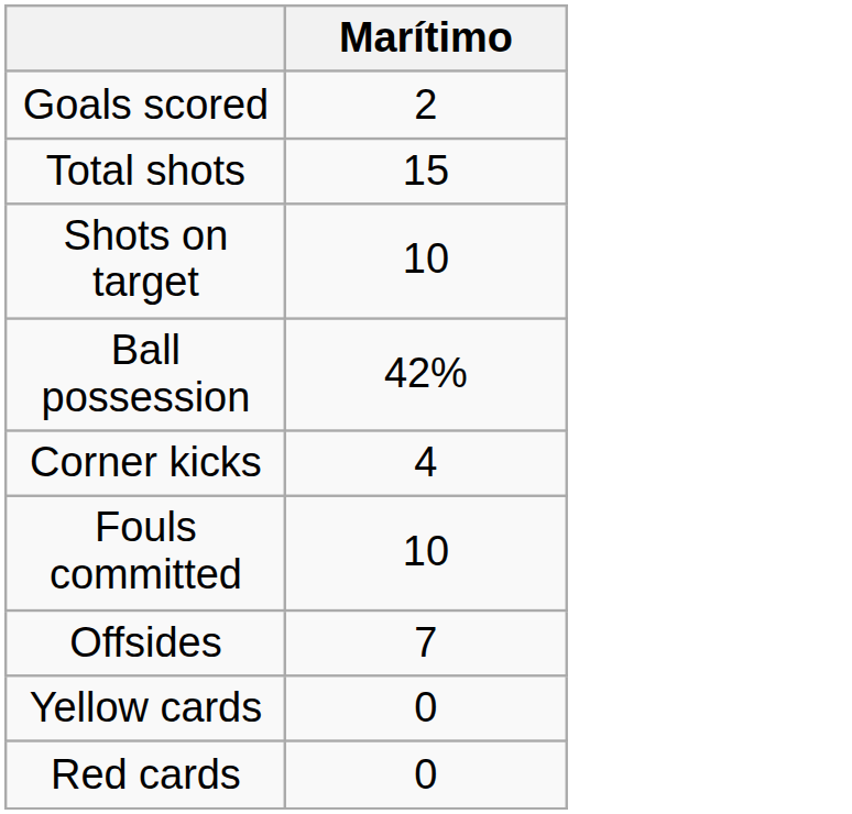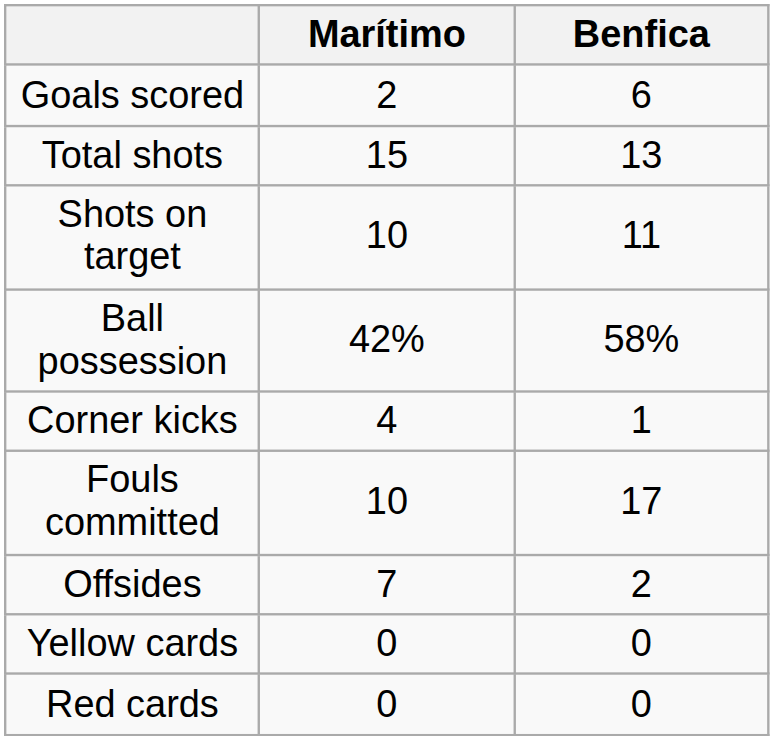+ column: Benfica | 6 | 13 | 11 | 58% | 1 | 17 | 2 | 0 | 0
